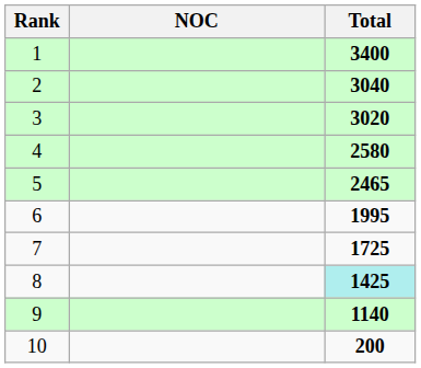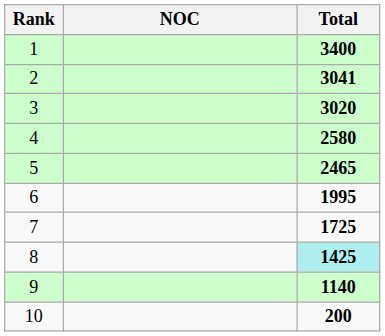2 | Total: 3040 -> 3041
